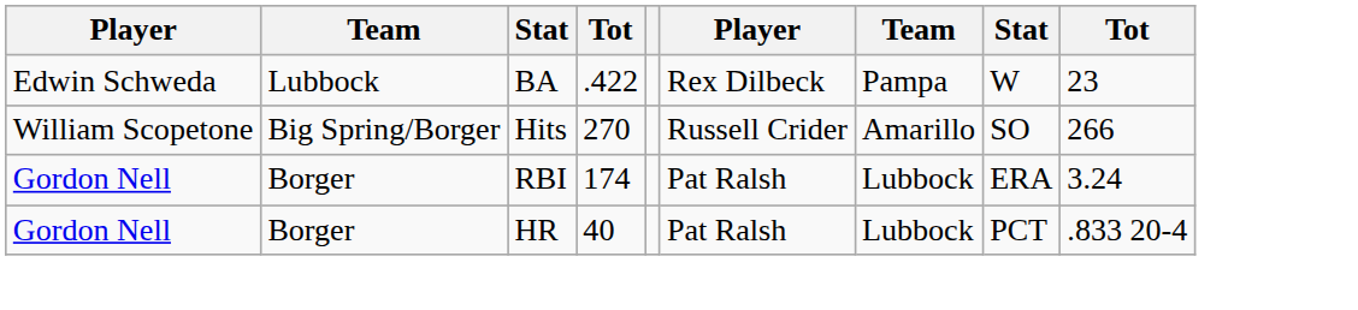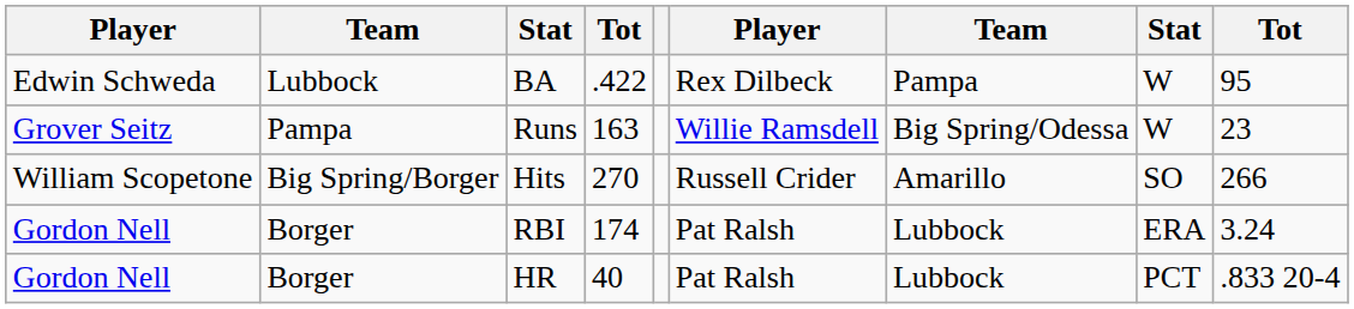BA | column 9: 23 -> 95
+ row: Grover Seitz | Pampa | Runs | 163 | Willie Ramsdell | Big Spring/Odessa | W | 23
